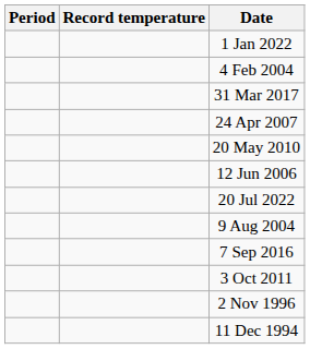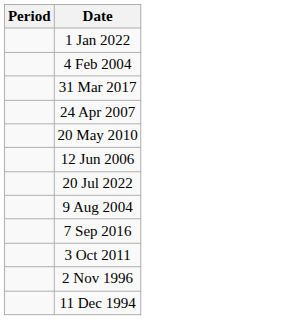- column: Record temperature
